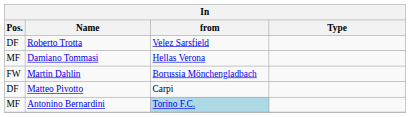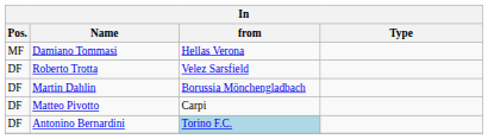rows swapped: Damiano Tommasi <-> Roberto Trotta
Martin Dahlin | Pos.: FW -> DF
Antonino Bernardini | Pos.: MF -> DF
